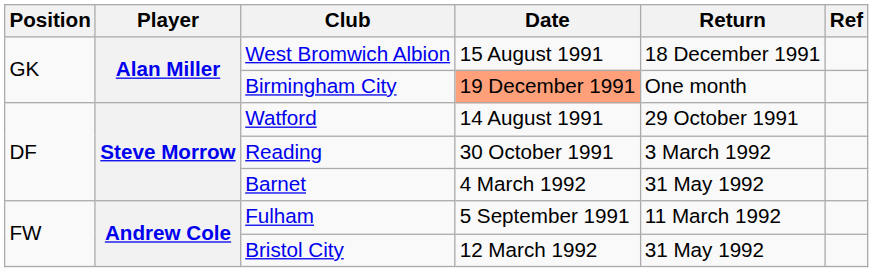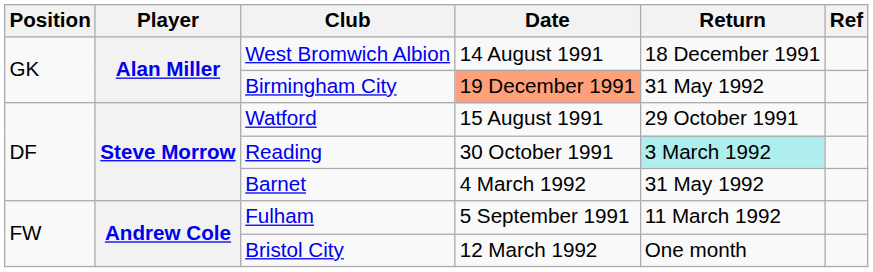West Bromwich Albion | Date: 15 August 1991 -> 14 August 1991
Birmingham City | Return: One month -> 31 May 1992
Watford | Date: 14 August 1991 -> 15 August 1991
Reading | Return: no background -> paleturquoise background
Bristol City | Return: 31 May 1992 -> One month
